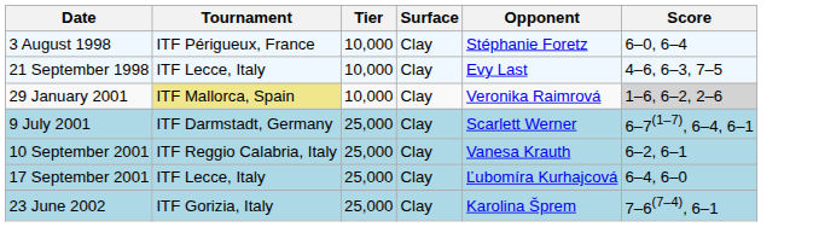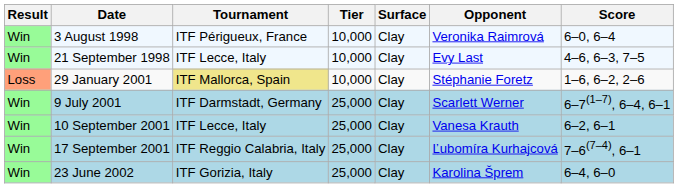+ column: Result | Win | Win | Loss | Win | Win | Win | Win
3 August 1998 | Opponent: Stéphanie Foretz -> Veronika Raimrová
29 January 2001 | Opponent: Veronika Raimrová -> Stéphanie Foretz
29 January 2001 | Score: lightgrey background -> no background
10 September 2001 | Tournament: ITF Reggio Calabria, Italy -> ITF Lecce, Italy
17 September 2001 | Tournament: ITF Lecce, Italy -> ITF Reggio Calabria, Italy
17 September 2001 | Score: 6–4, 6–0 -> 7–6(7–4), 6–1
23 June 2002 | Score: 7–6(7–4), 6–1 -> 6–4, 6–0
